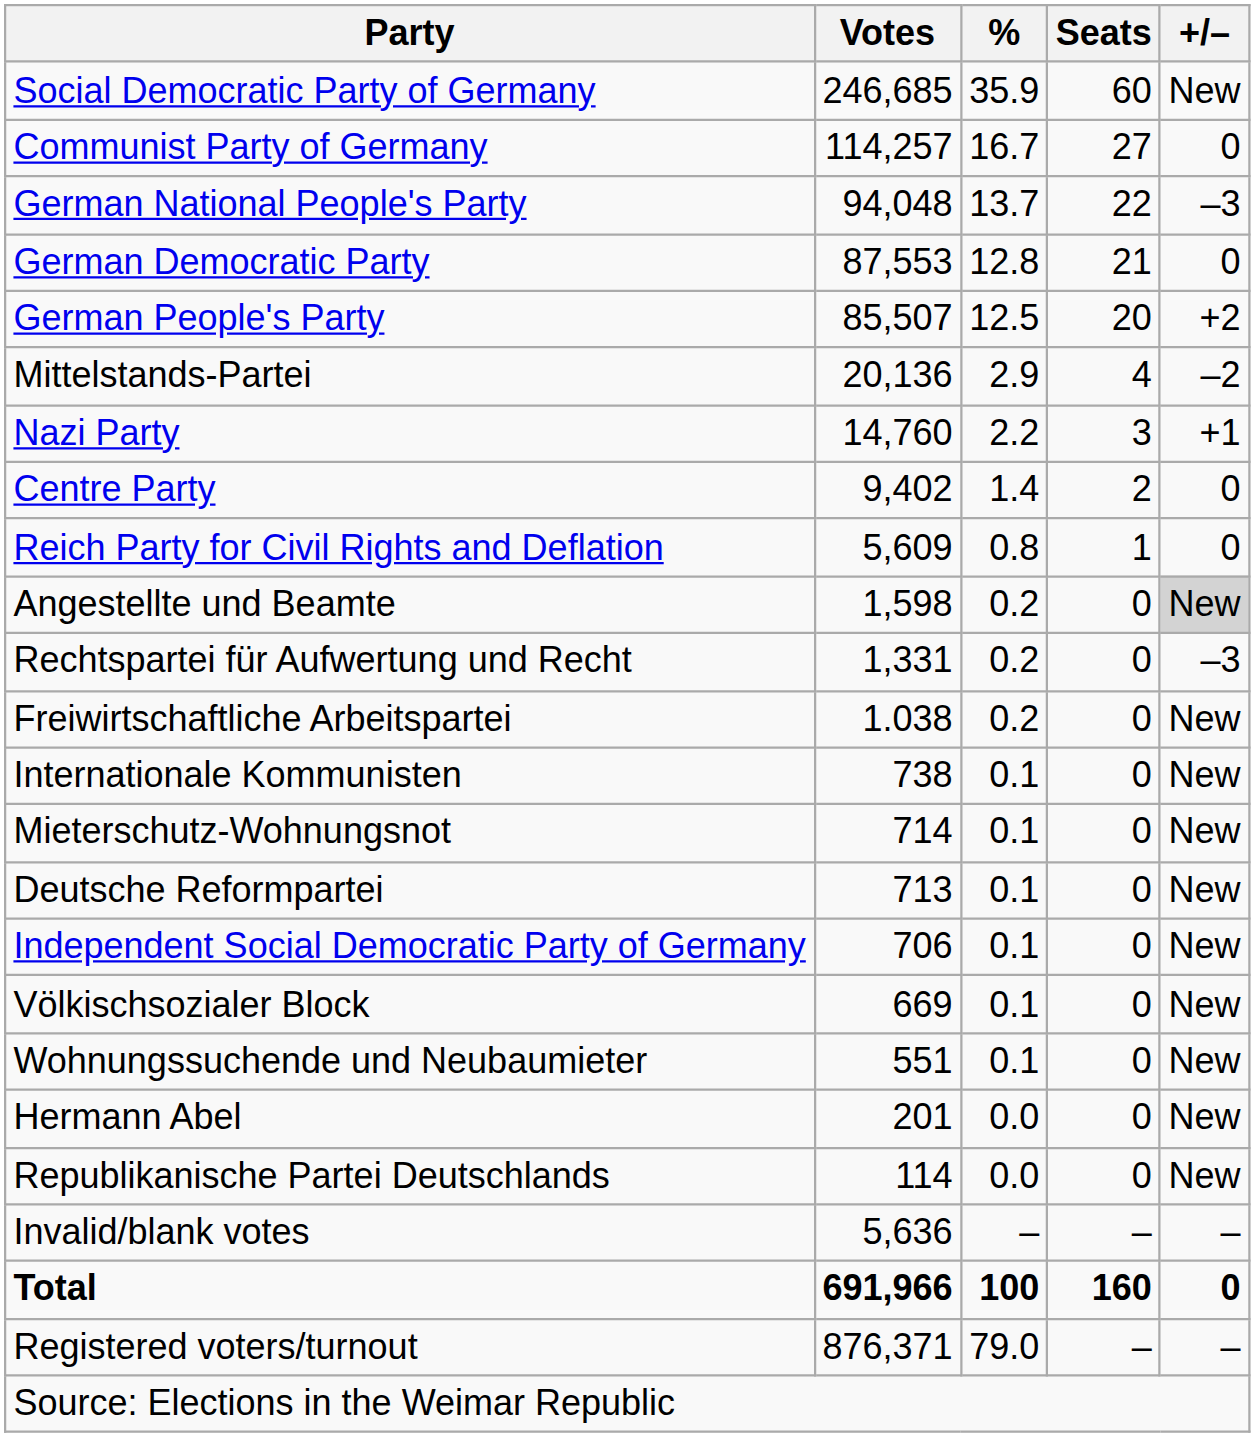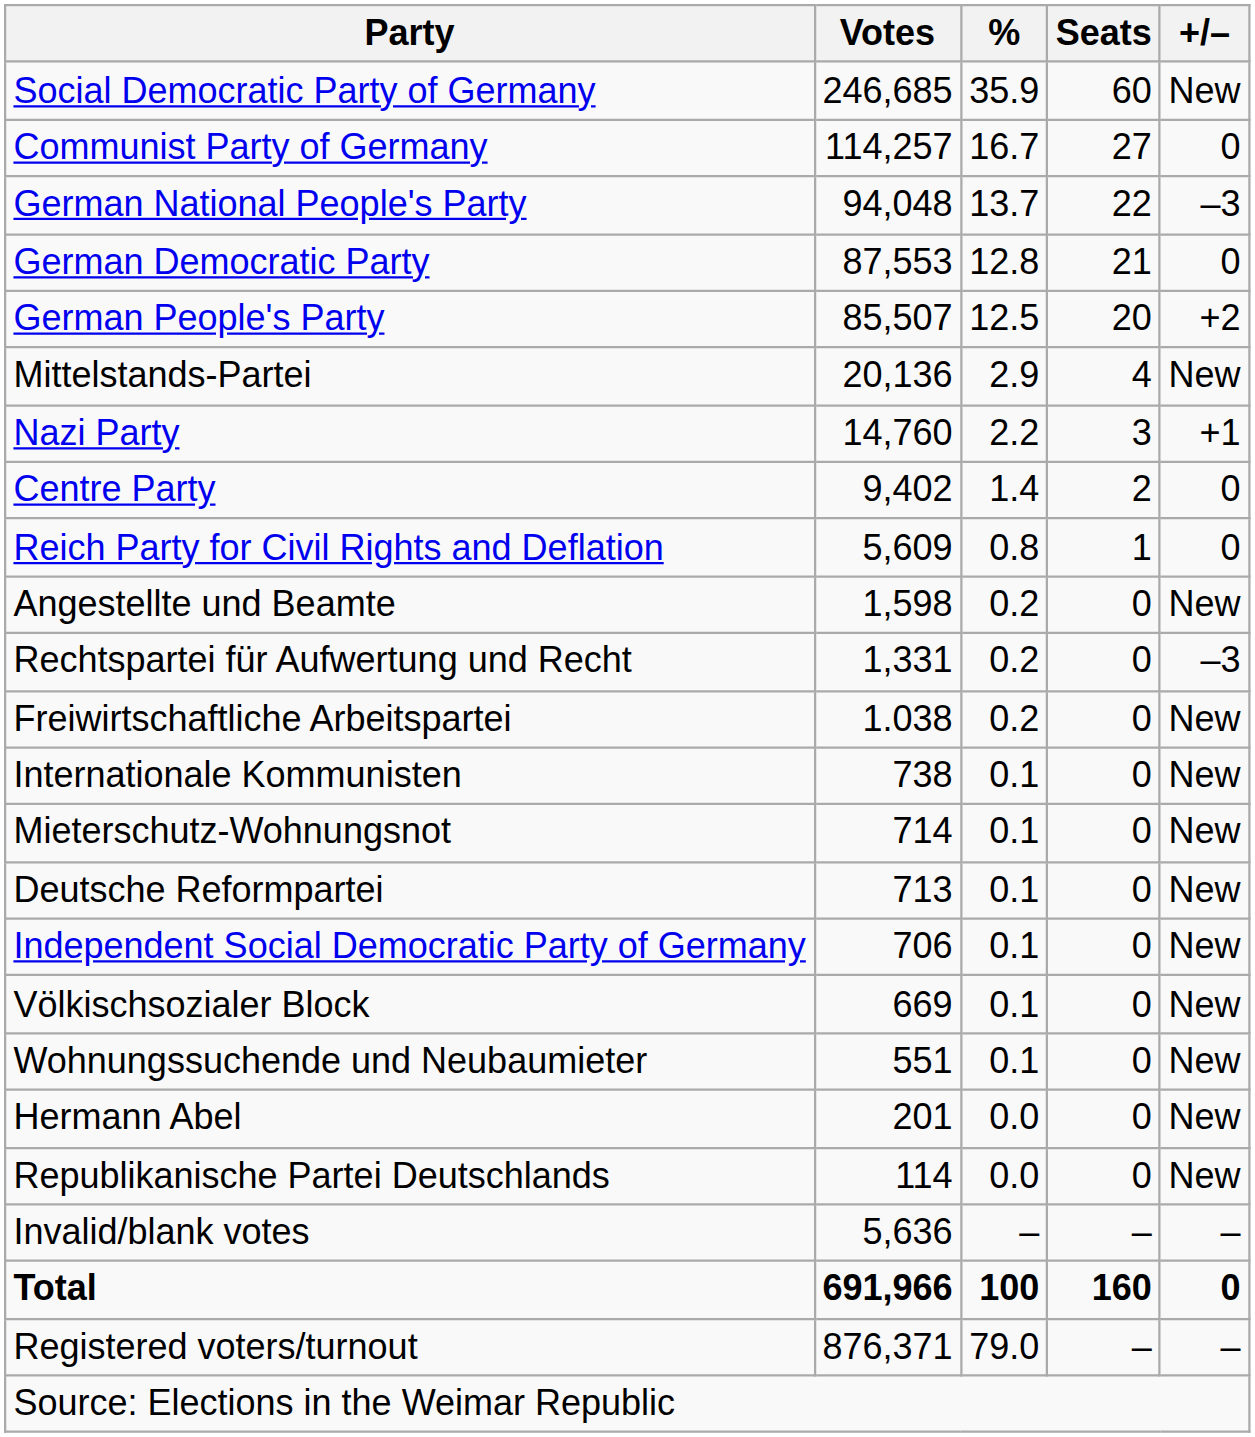Mittelstands-Partei | +/–: –2 -> New
Angestellte und Beamte | +/–: lightgrey background -> no background
